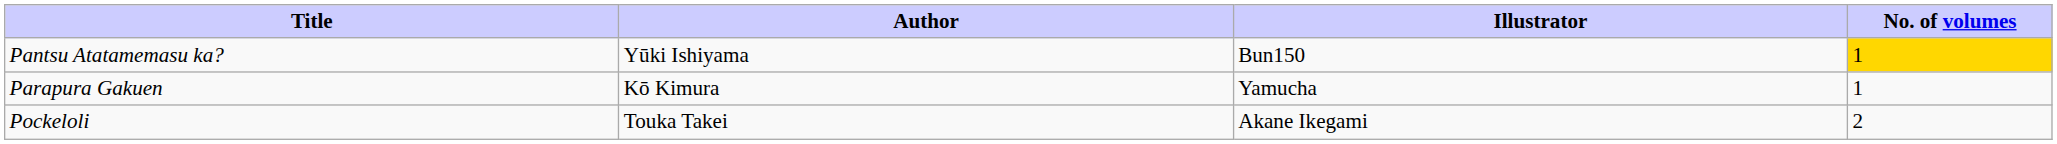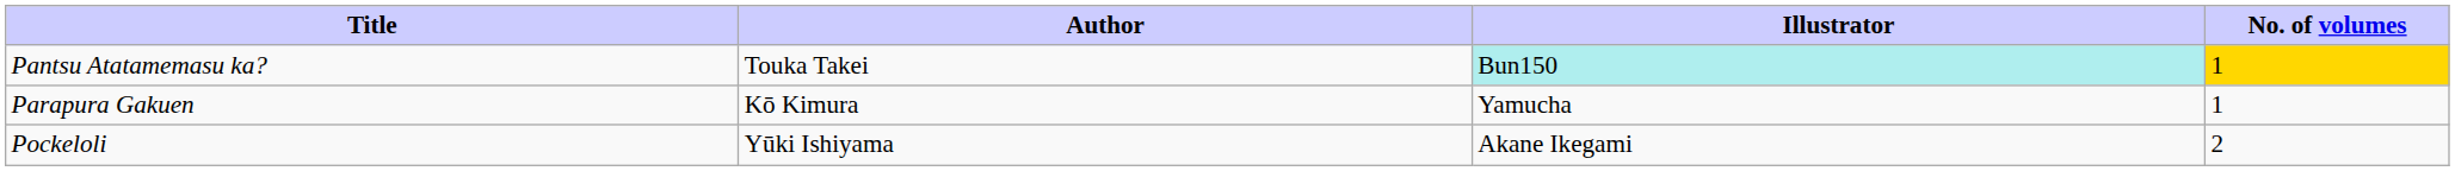Pantsu Atatamemasu ka? | Author: Yūki Ishiyama -> Touka Takei
Pantsu Atatamemasu ka? | Illustrator: no background -> paleturquoise background
Pockeloli | Author: Touka Takei -> Yūki Ishiyama
